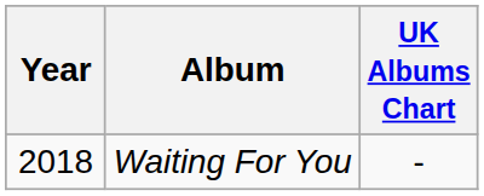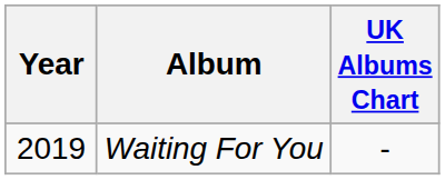Waiting For You | Year: 2018 -> 2019
